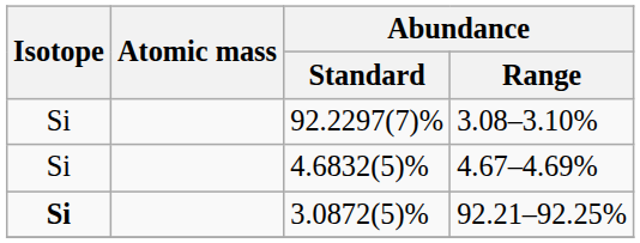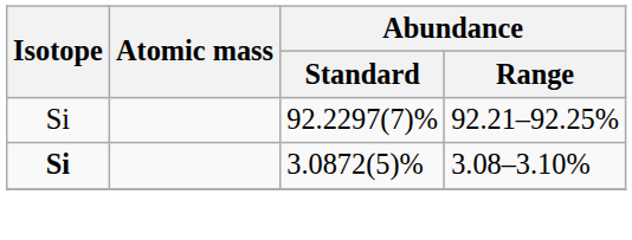92.2297(7)% | Abundance / Range: 3.08–3.10% -> 92.21–92.25%
- row: Si | 4.6832(5)% | 4.67–4.69%
3.0872(5)% | Abundance / Range: 92.21–92.25% -> 3.08–3.10%
